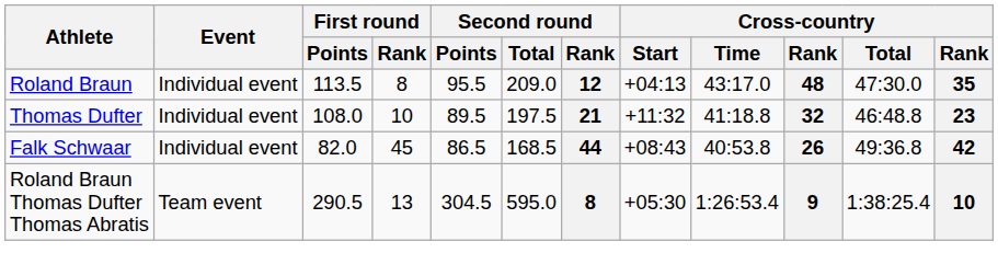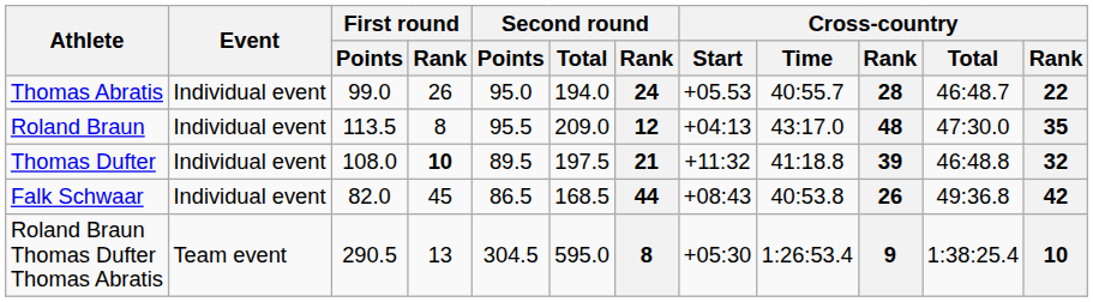+ row: Thomas Abratis | Individual event | 99.0 | 26 | 95.0 | 194.0 | 24 | +05.53 | 40:55.7 | 28 | 46:48.7 | 22
Thomas Dufter | First round / Rank: normal -> bold
Thomas Dufter | column 10: 32 -> 39
Thomas Dufter | column 12: 23 -> 32
